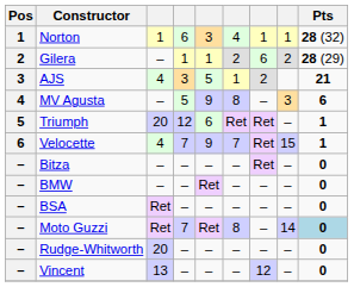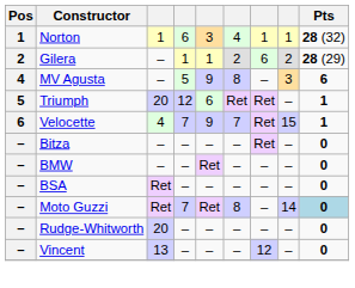- row: 3 | AJS | 4 | 3 | 5 | 1 | 2 | 21
